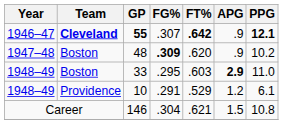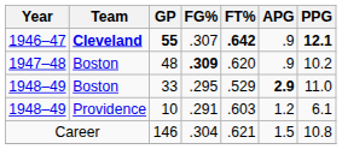33 | FT%: .603 -> .529
10 | FT%: .529 -> .603
